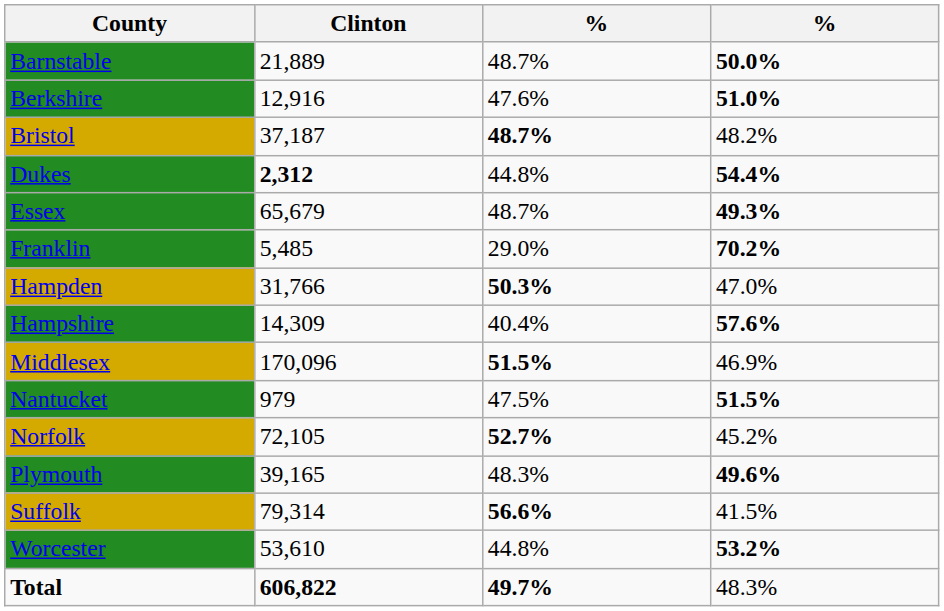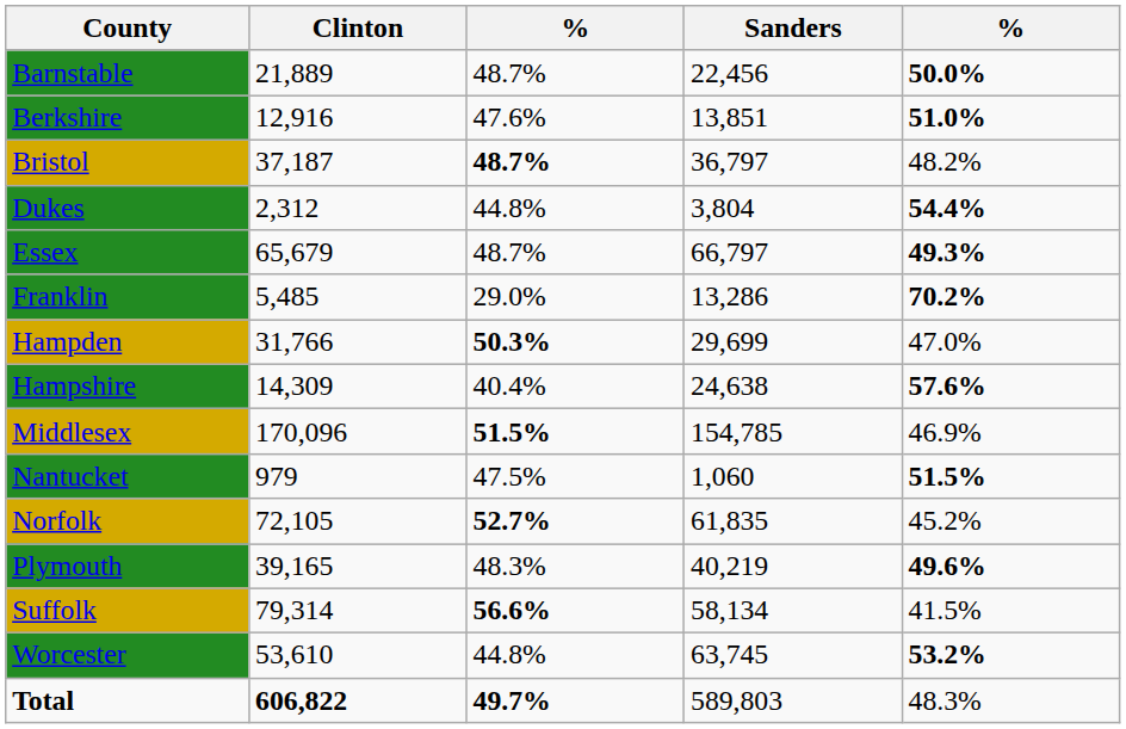+ column: Sanders | 22,456 | 13,851 | 36,797 | 3,804 | 66,797 | 13,286 | 29,699 | 24,638 | 154,785 | 1,060 | 61,835 | 40,219 | 58,134 | 63,745 | 589,803
Dukes | Clinton: bold -> normal
